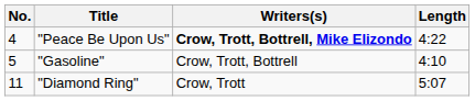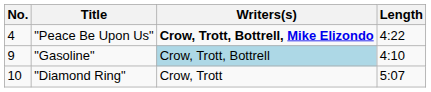"Gasoline" | No.: 5 -> 9
"Gasoline" | Writers(s): no background -> lightblue background
"Diamond Ring" | No.: 11 -> 10
